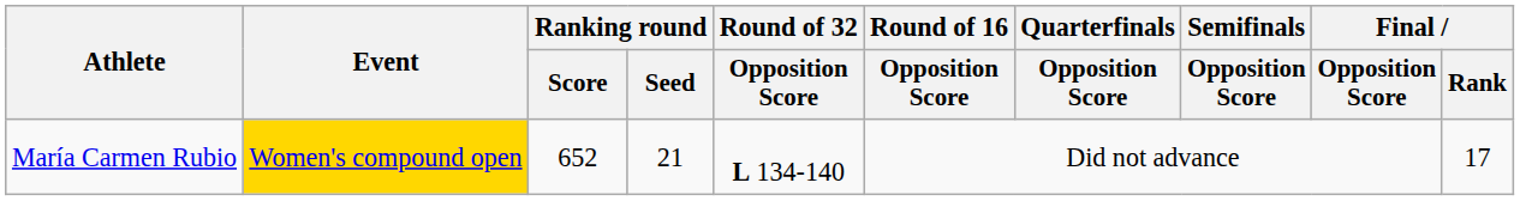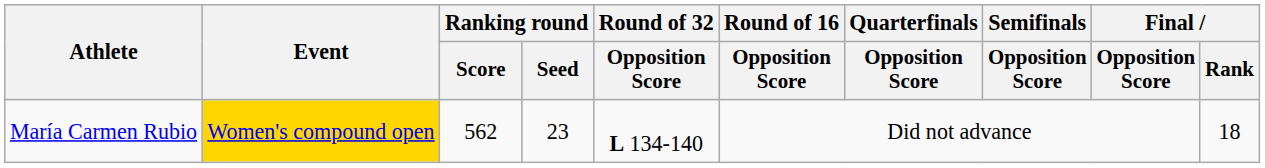María Carmen Rubio | Ranking round / Score: 652 -> 562
María Carmen Rubio | Ranking round / Seed: 21 -> 23
María Carmen Rubio | Final / Rank: 17 -> 18
